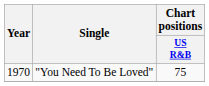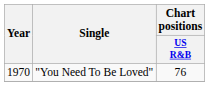"You Need To Be Loved" | Chart positions / US R&B: 75 -> 76
